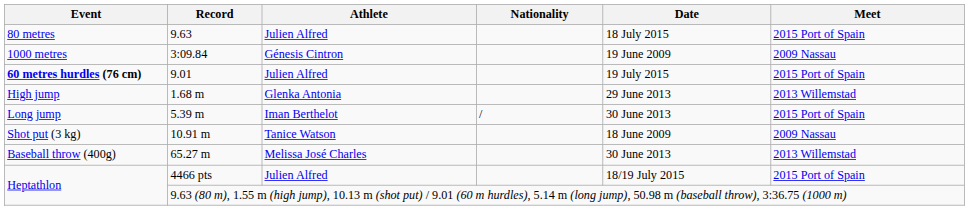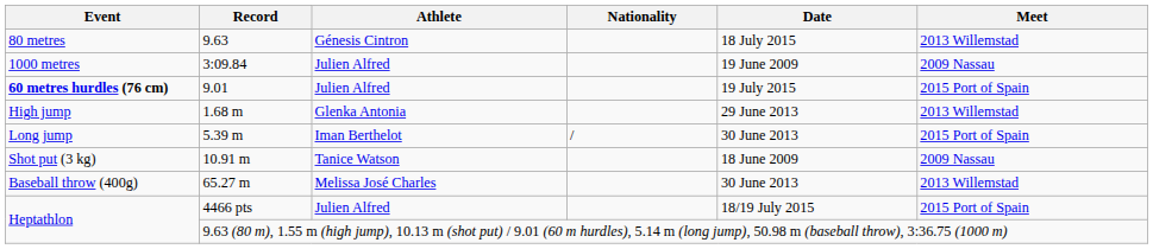9.63 | Athlete: Julien Alfred -> Génesis Cintron
9.63 | Meet: 2015 Port of Spain -> 2013 Willemstad
3:09.84 | Athlete: Génesis Cintron -> Julien Alfred
